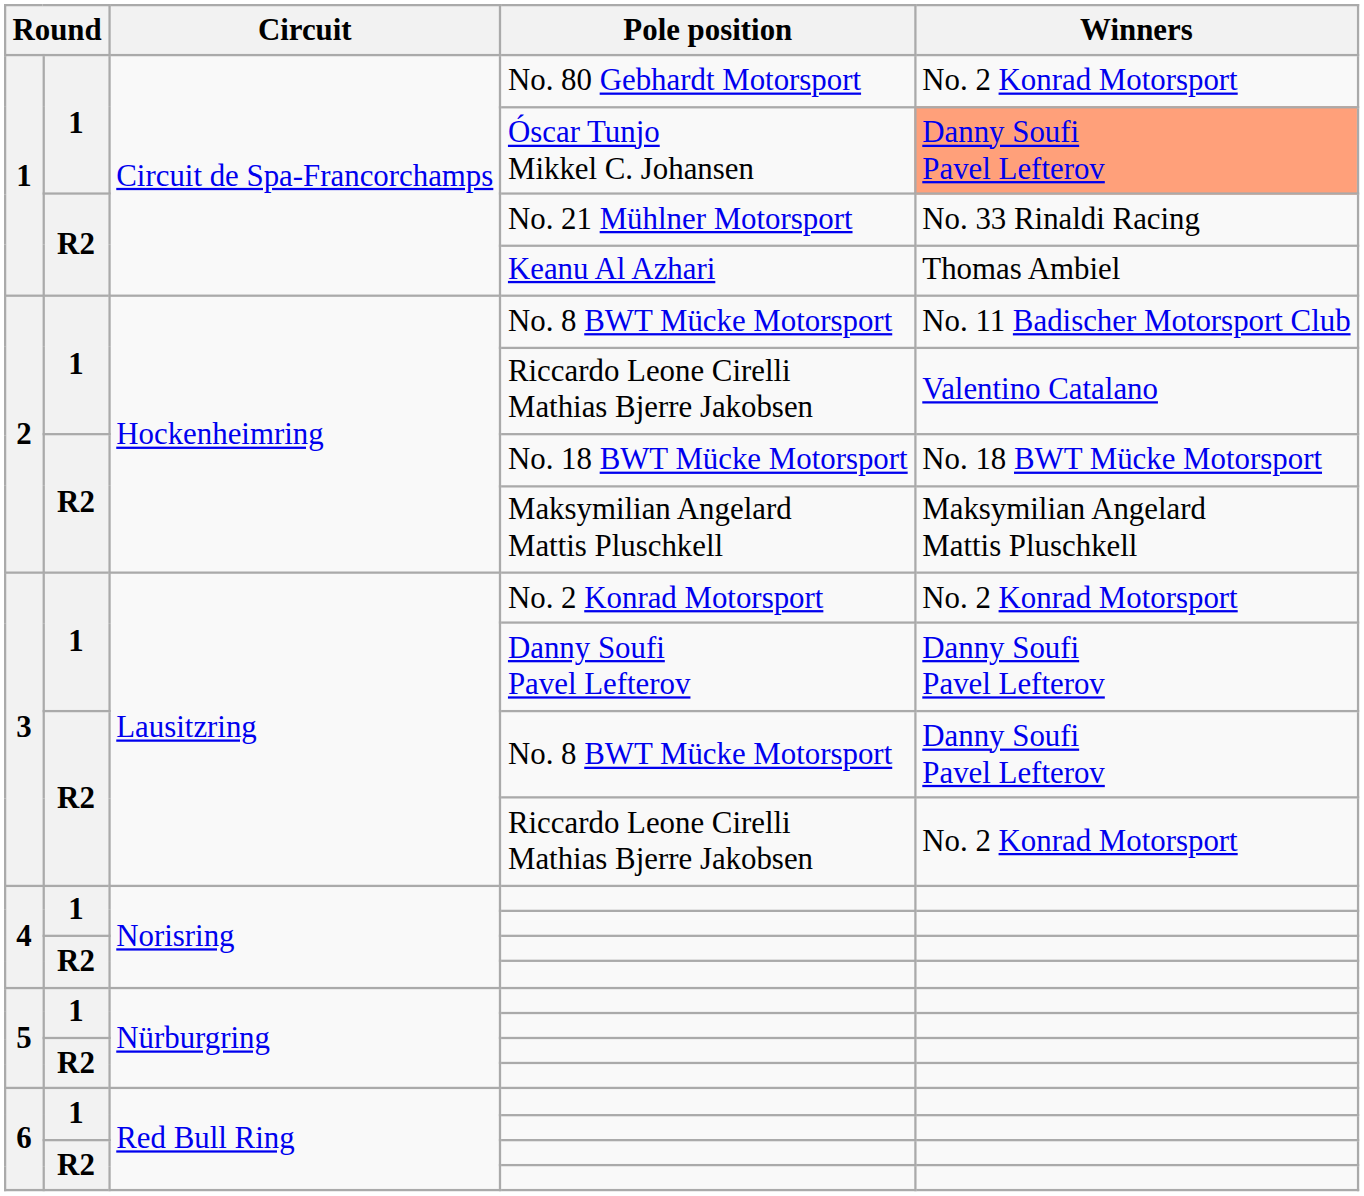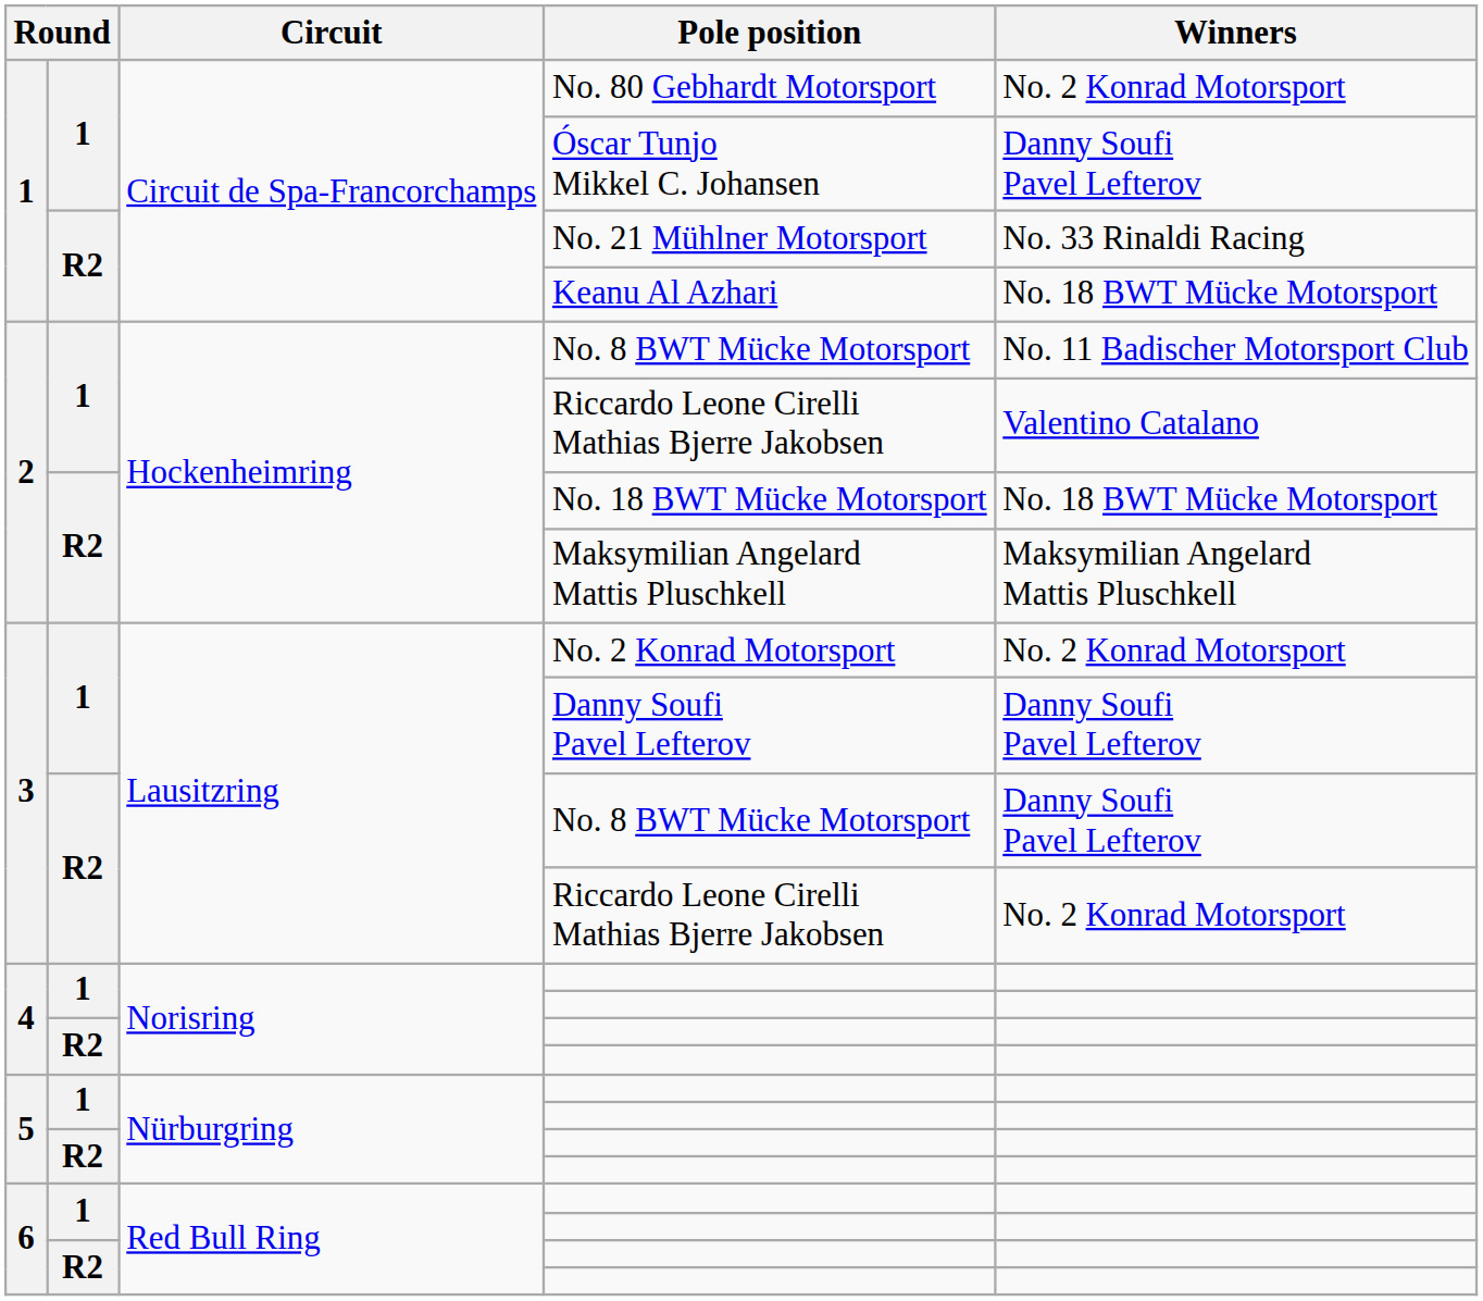Óscar Tunjo Mikkel C. Johansen | Winners: lightsalmon background -> no background
Keanu Al Azhari | Winners: Thomas Ambiel -> No. 18 BWT Mücke Motorsport
